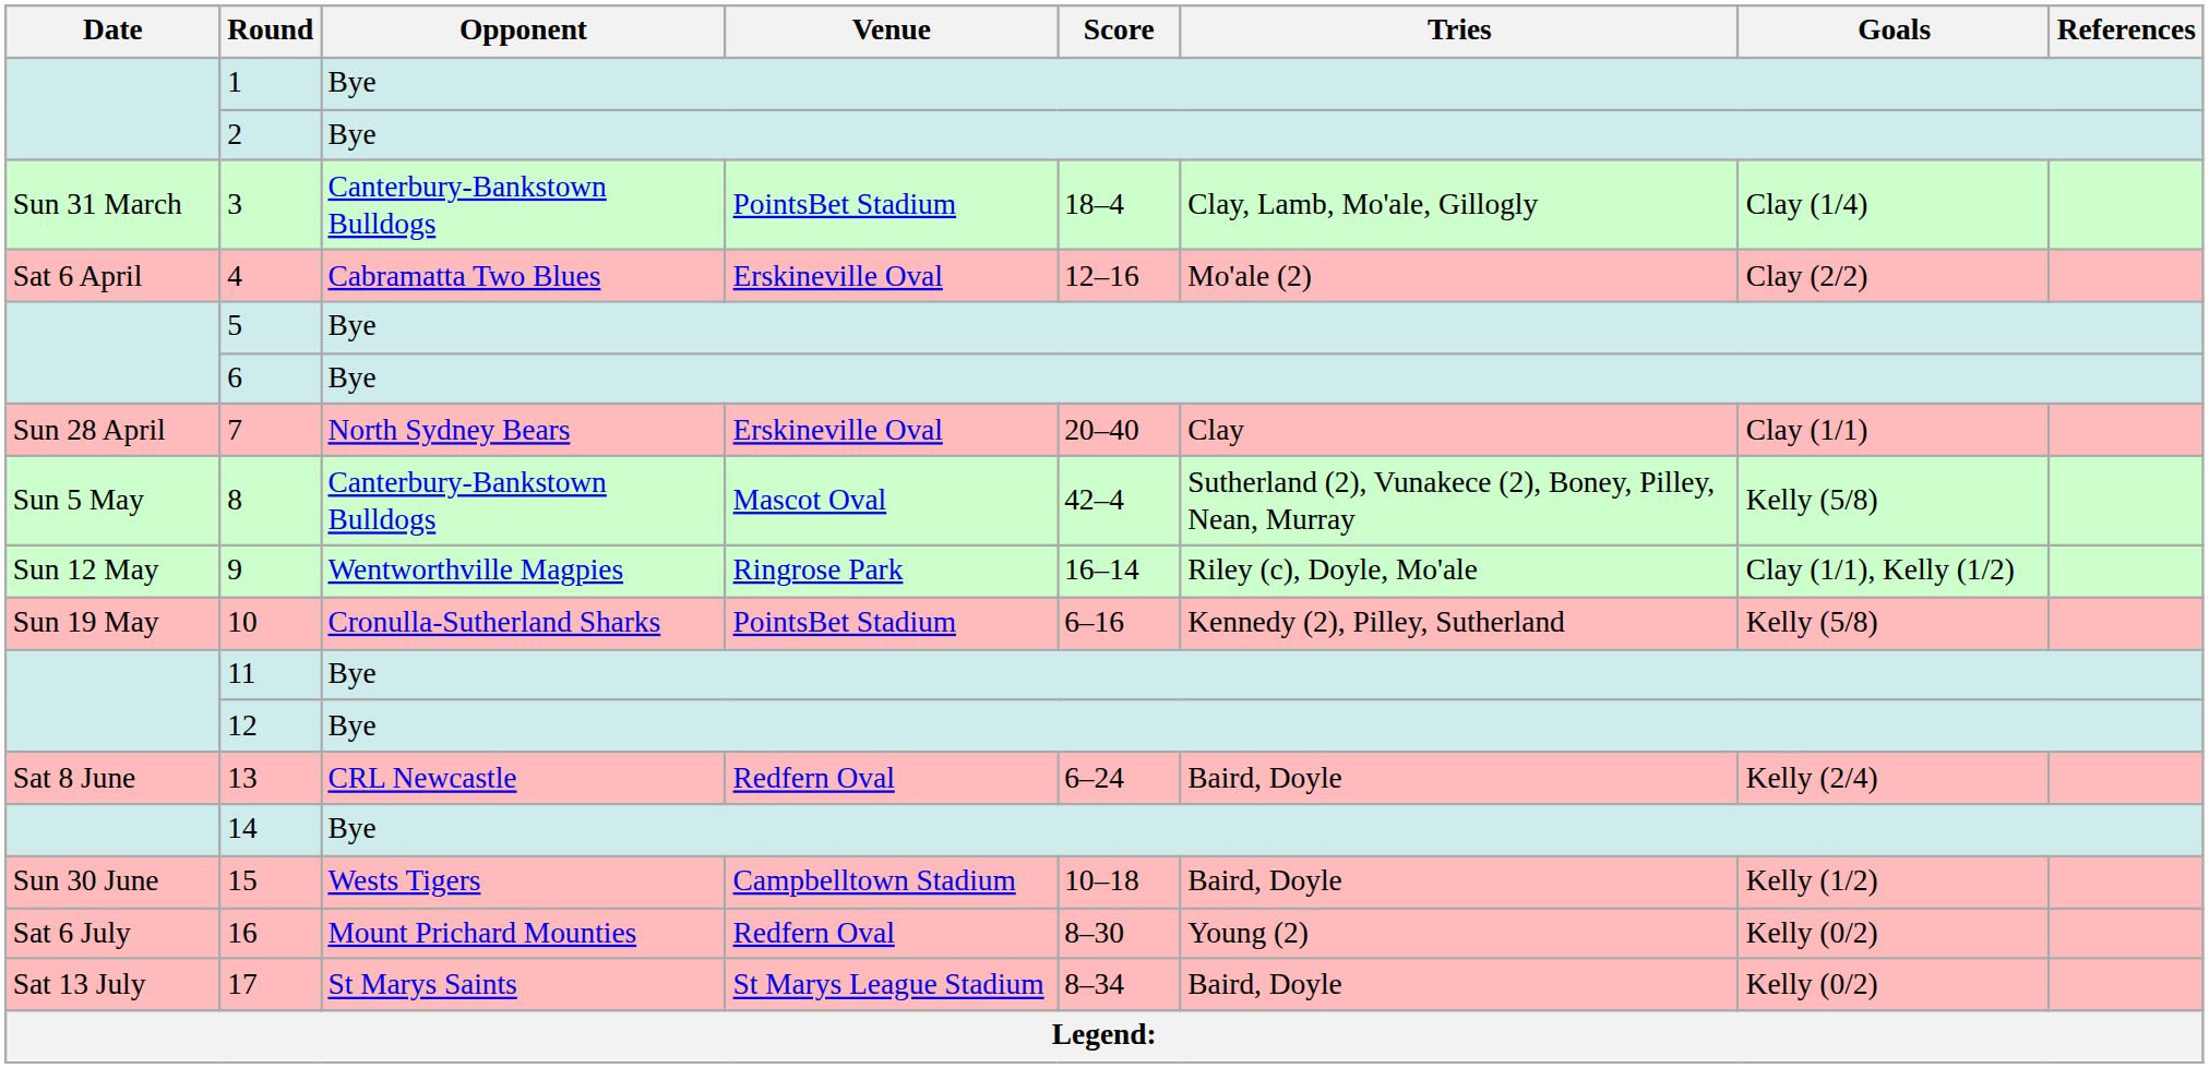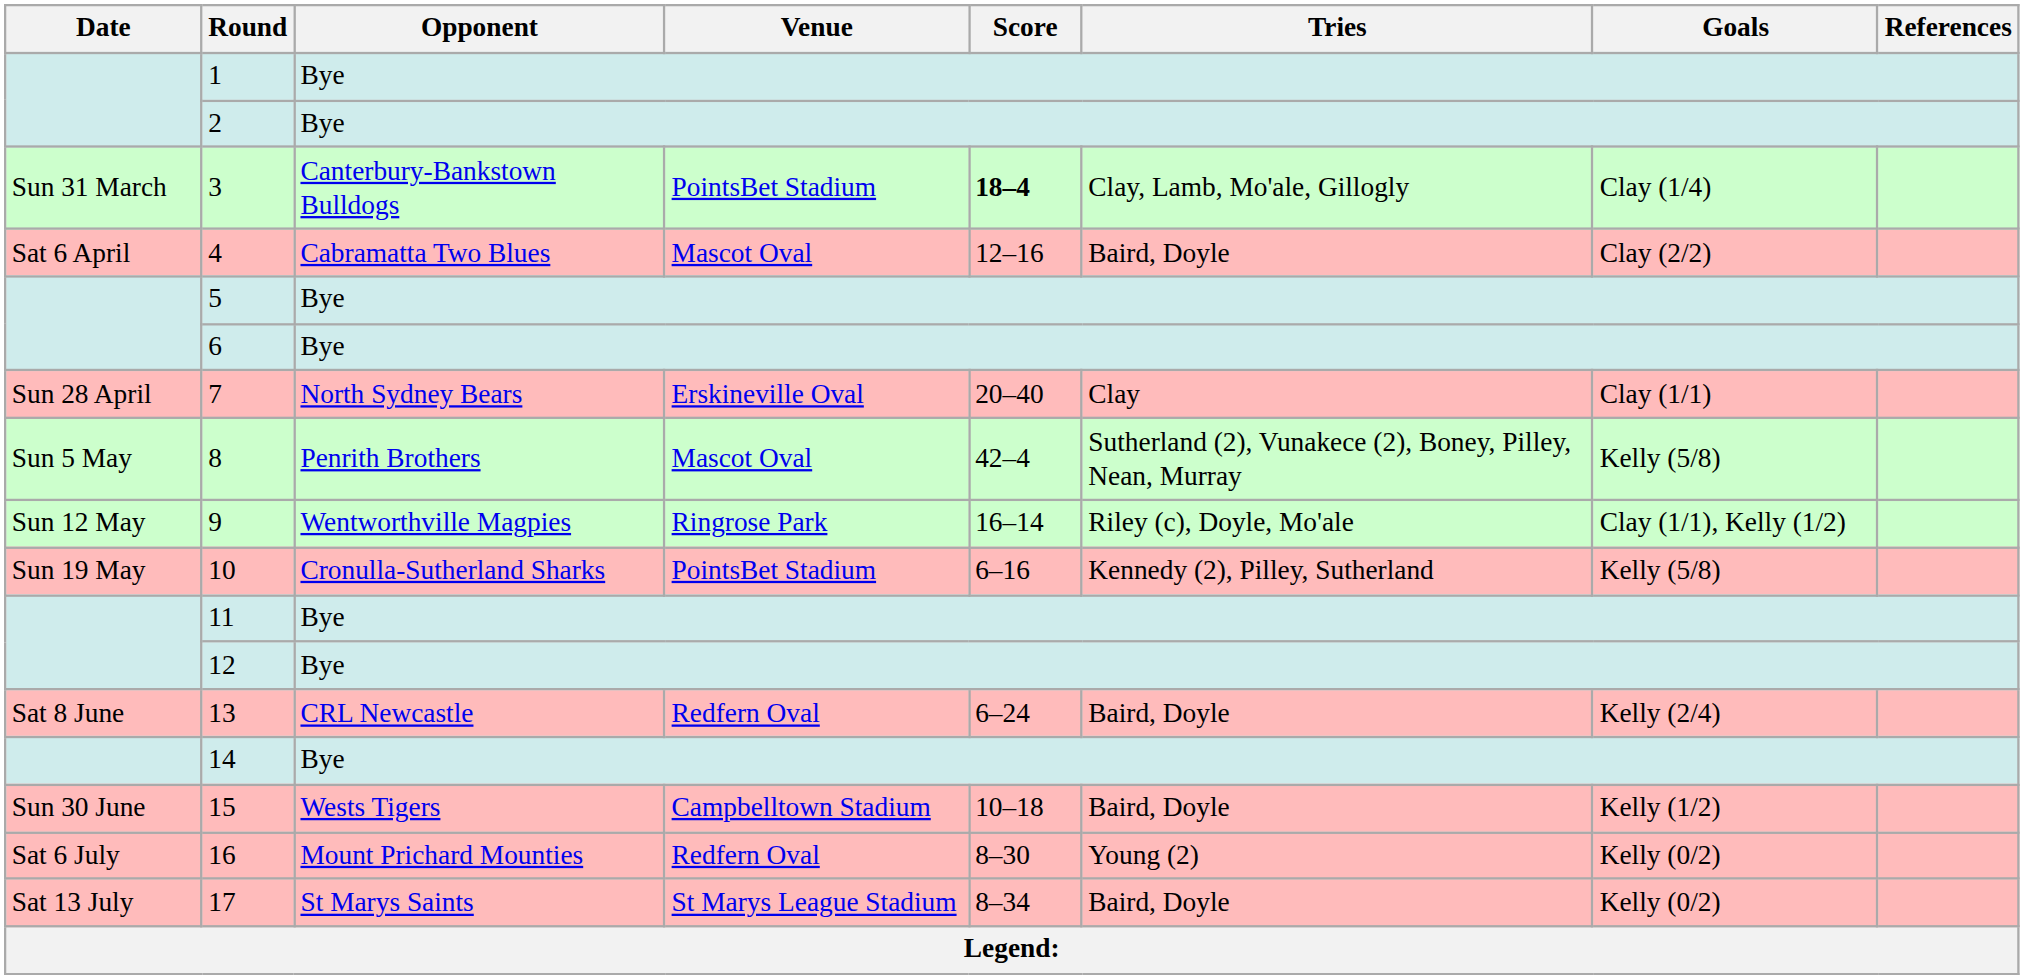3 | Score: normal -> bold
4 | Venue: Erskineville Oval -> Mascot Oval
4 | Tries: Mo'ale (2) -> Baird, Doyle
8 | Opponent: Canterbury-Bankstown Bulldogs -> Penrith Brothers
